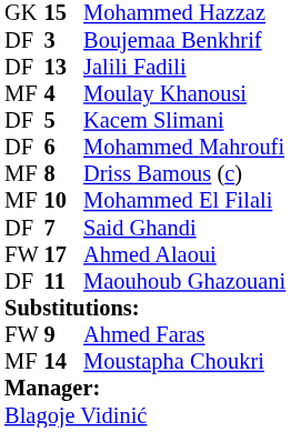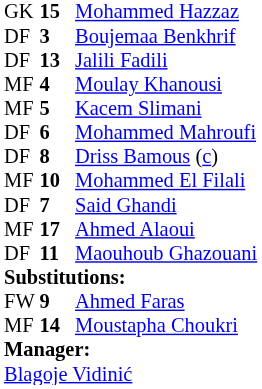Kacem Slimani | column 1: DF -> MF
Driss Bamous (c) | column 1: MF -> DF
Ahmed Alaoui | column 1: FW -> MF
